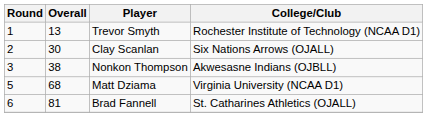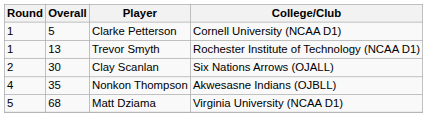+ row: 1 | 5 | Clarke Petterson | Cornell University (NCAA D1)
Nonkon Thompson | Round: 3 -> 4
Nonkon Thompson | Overall: 38 -> 35
- row: 6 | 81 | Brad Fannell | St. Catharines Athletics (OJALL)
